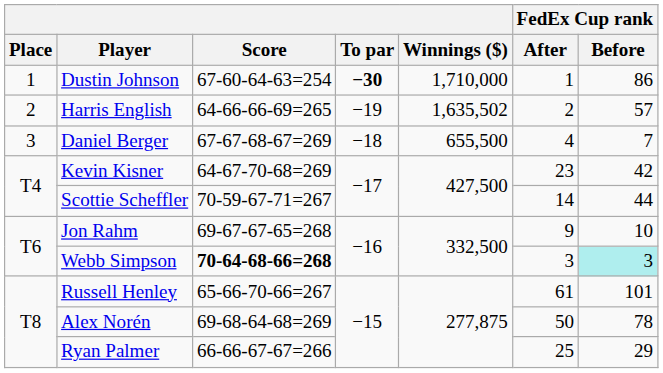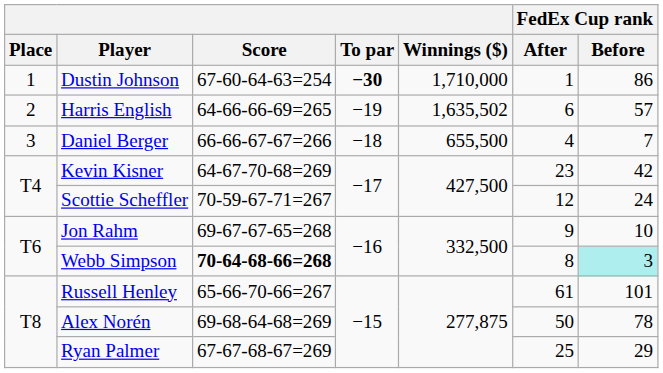Harris English | FedEx Cup rank / After: 2 -> 6
Daniel Berger | Score: 67-67-68-67=269 -> 66-66-67-67=266
Scottie Scheffler | FedEx Cup rank / After: 14 -> 12
Scottie Scheffler | FedEx Cup rank / Before: 44 -> 24
Webb Simpson | FedEx Cup rank / After: 3 -> 8
Ryan Palmer | Score: 66-66-67-67=266 -> 67-67-68-67=269
